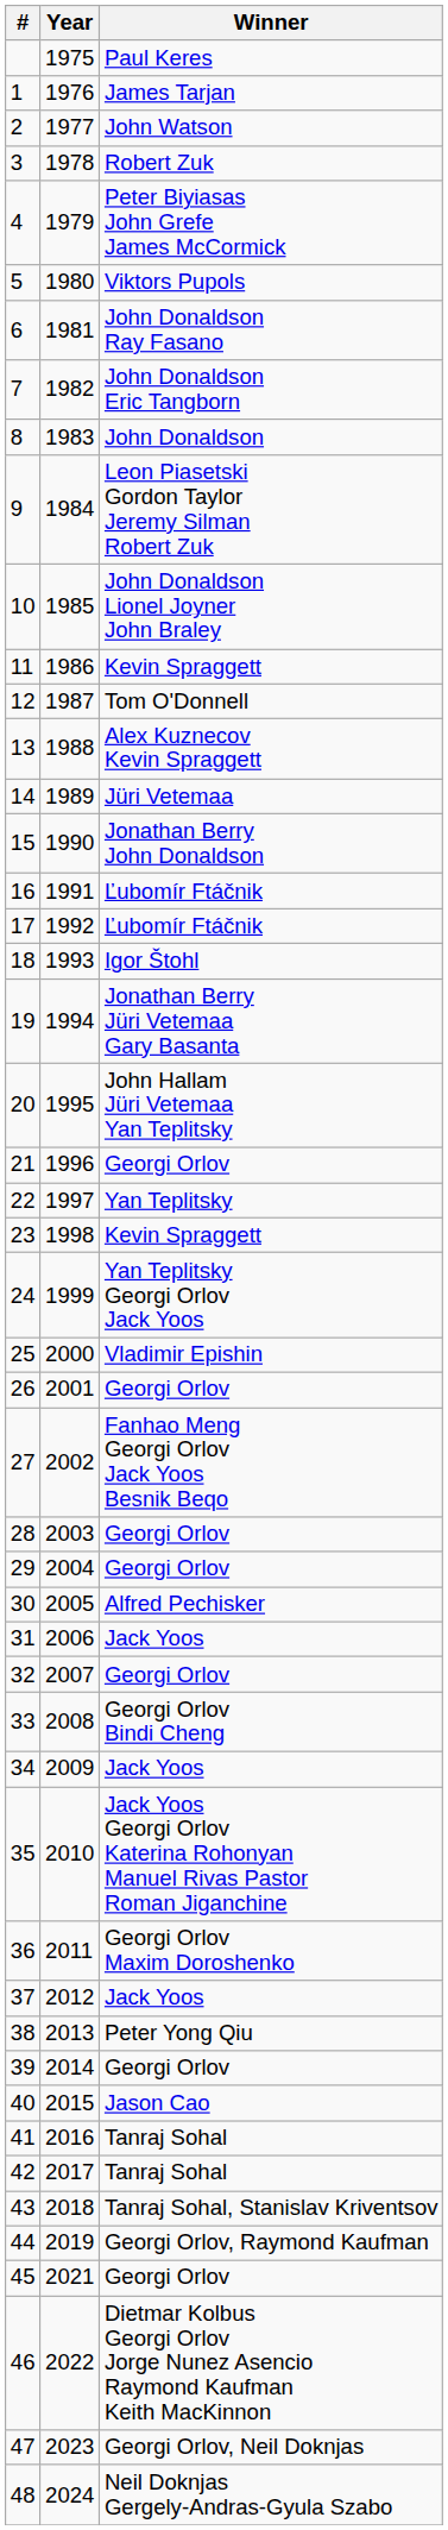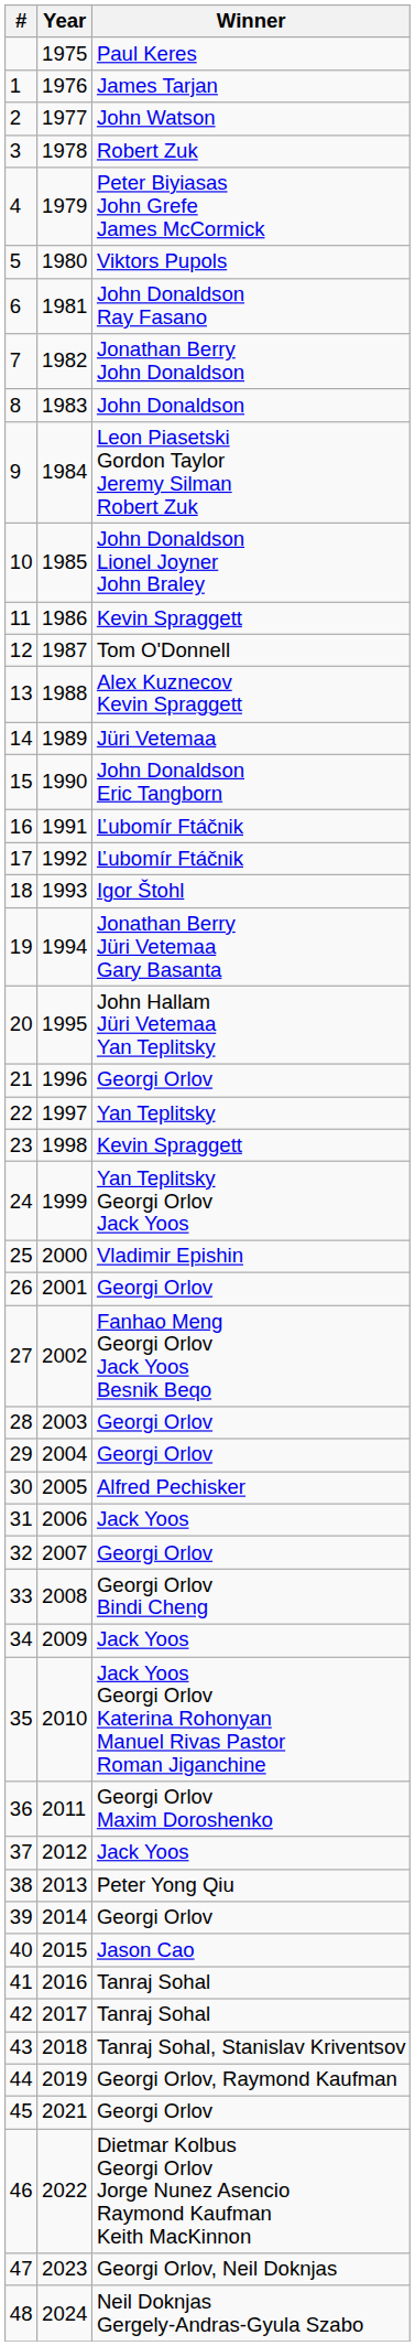7 | Winner: John Donaldson Eric Tangborn -> Jonathan Berry John Donaldson
15 | Winner: Jonathan Berry John Donaldson -> John Donaldson Eric Tangborn
